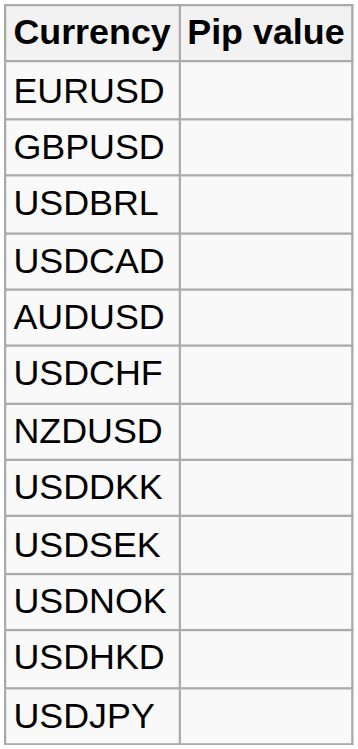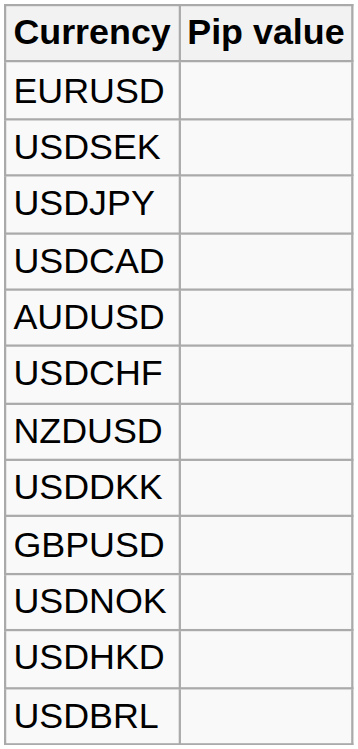rows swapped: GBPUSD <-> USDSEK
rows swapped: USDJPY <-> USDBRL
